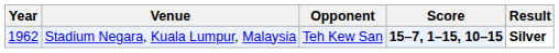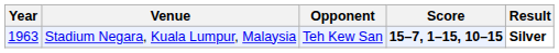Stadium Negara, Kuala Lumpur, Malaysia | Year: 1962 -> 1963
